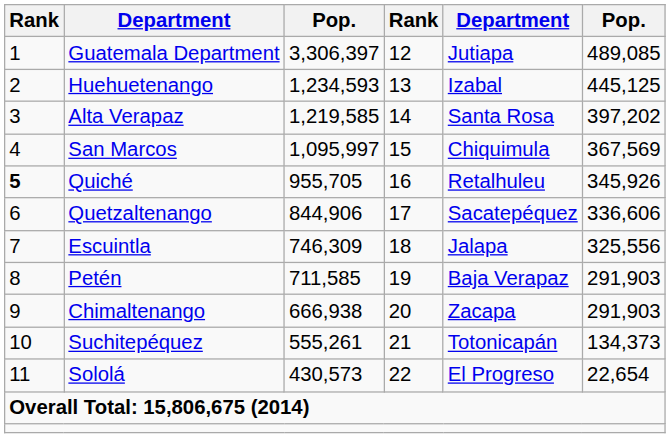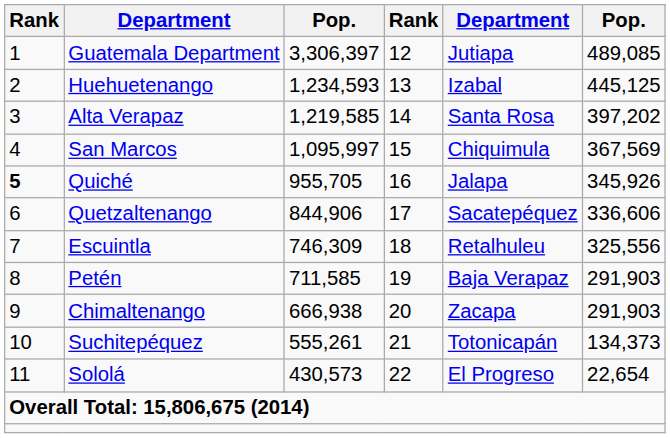Quiché | column 5: Retalhuleu -> Jalapa
Escuintla | column 5: Jalapa -> Retalhuleu
